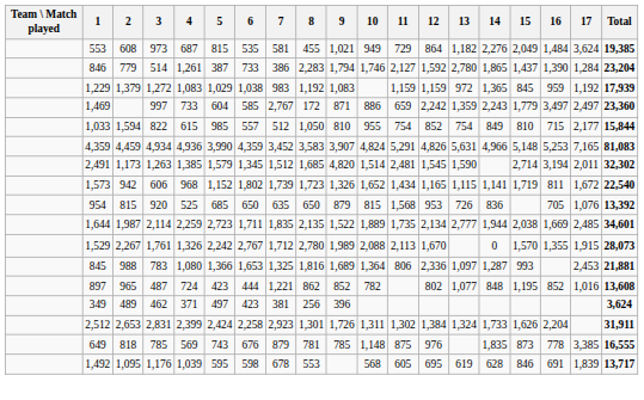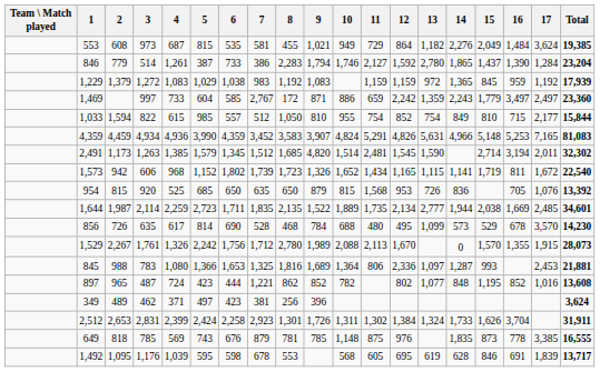+ row: 856 | 726 | 635 | 617 | 814 | 690 | 528 | 468 | 784 | 688 | 480 | 495 | 1,099 | 573 | 529 | 678 | 3,570 | 14,230
1,529 | 6: 2,767 -> 1,756
2,512 | 16: 2,204 -> 3,704
